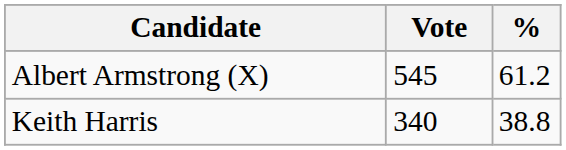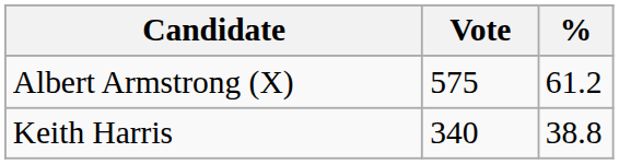Albert Armstrong (X) | Vote: 545 -> 575
